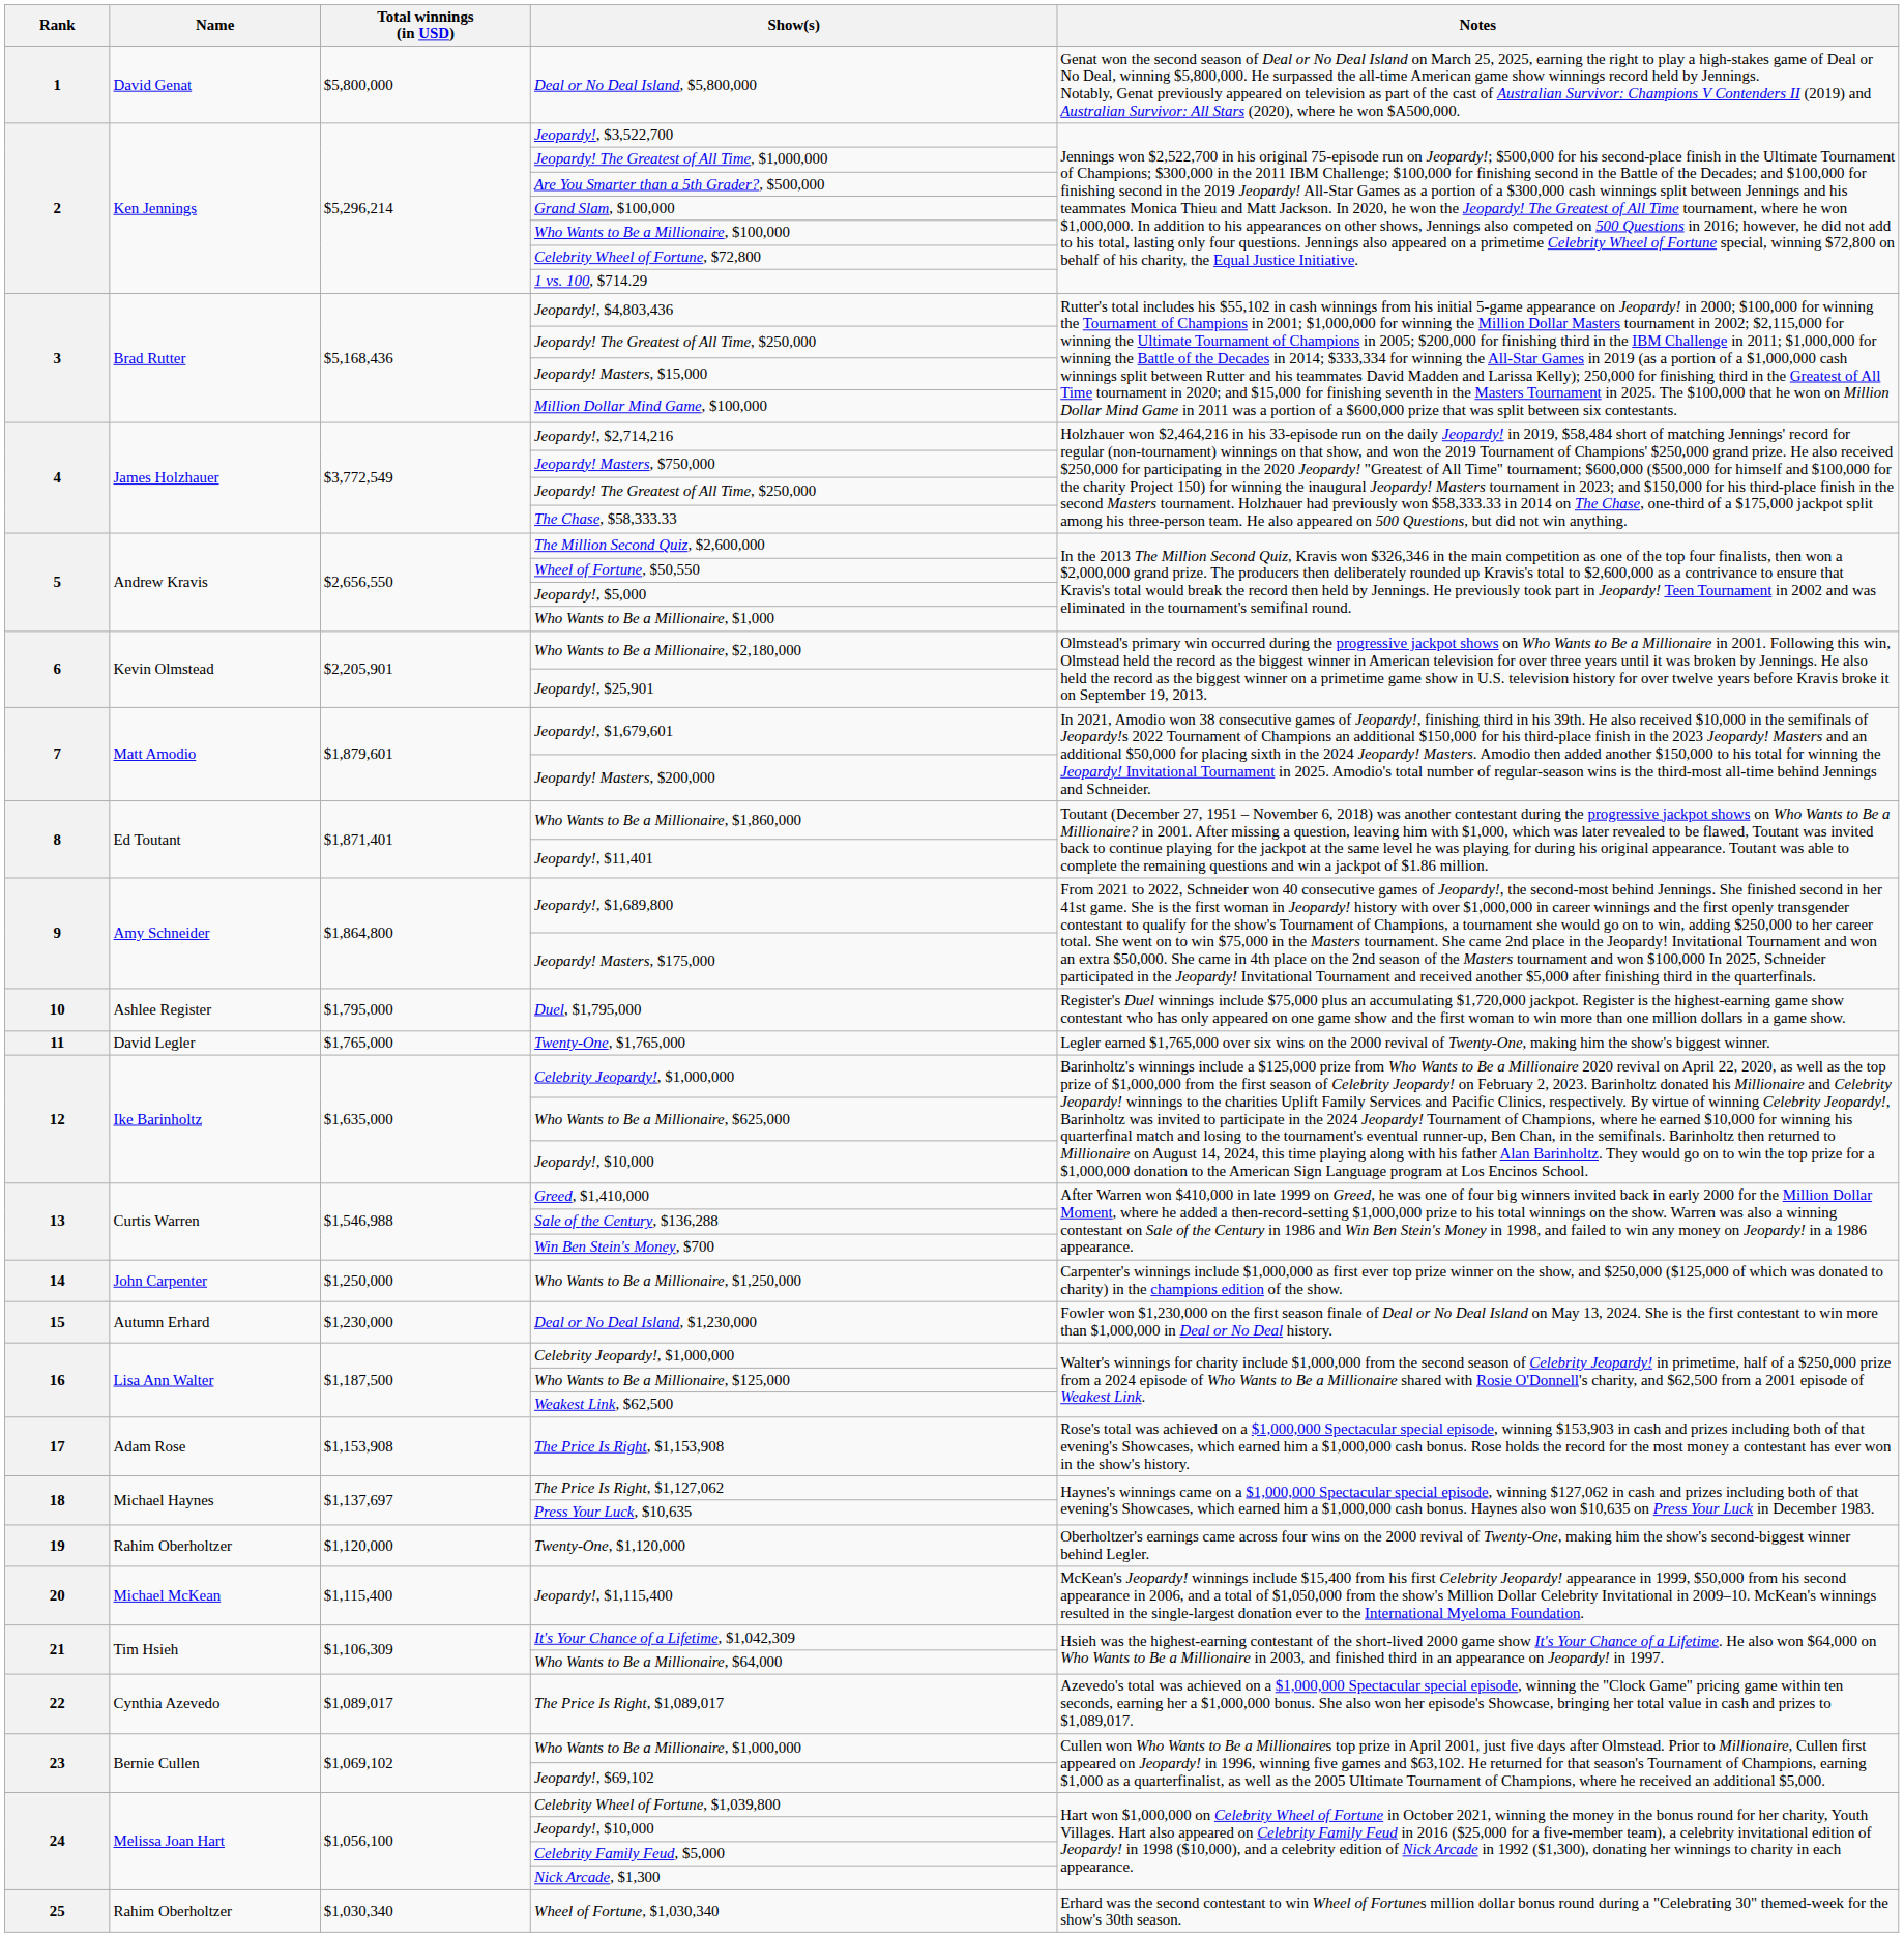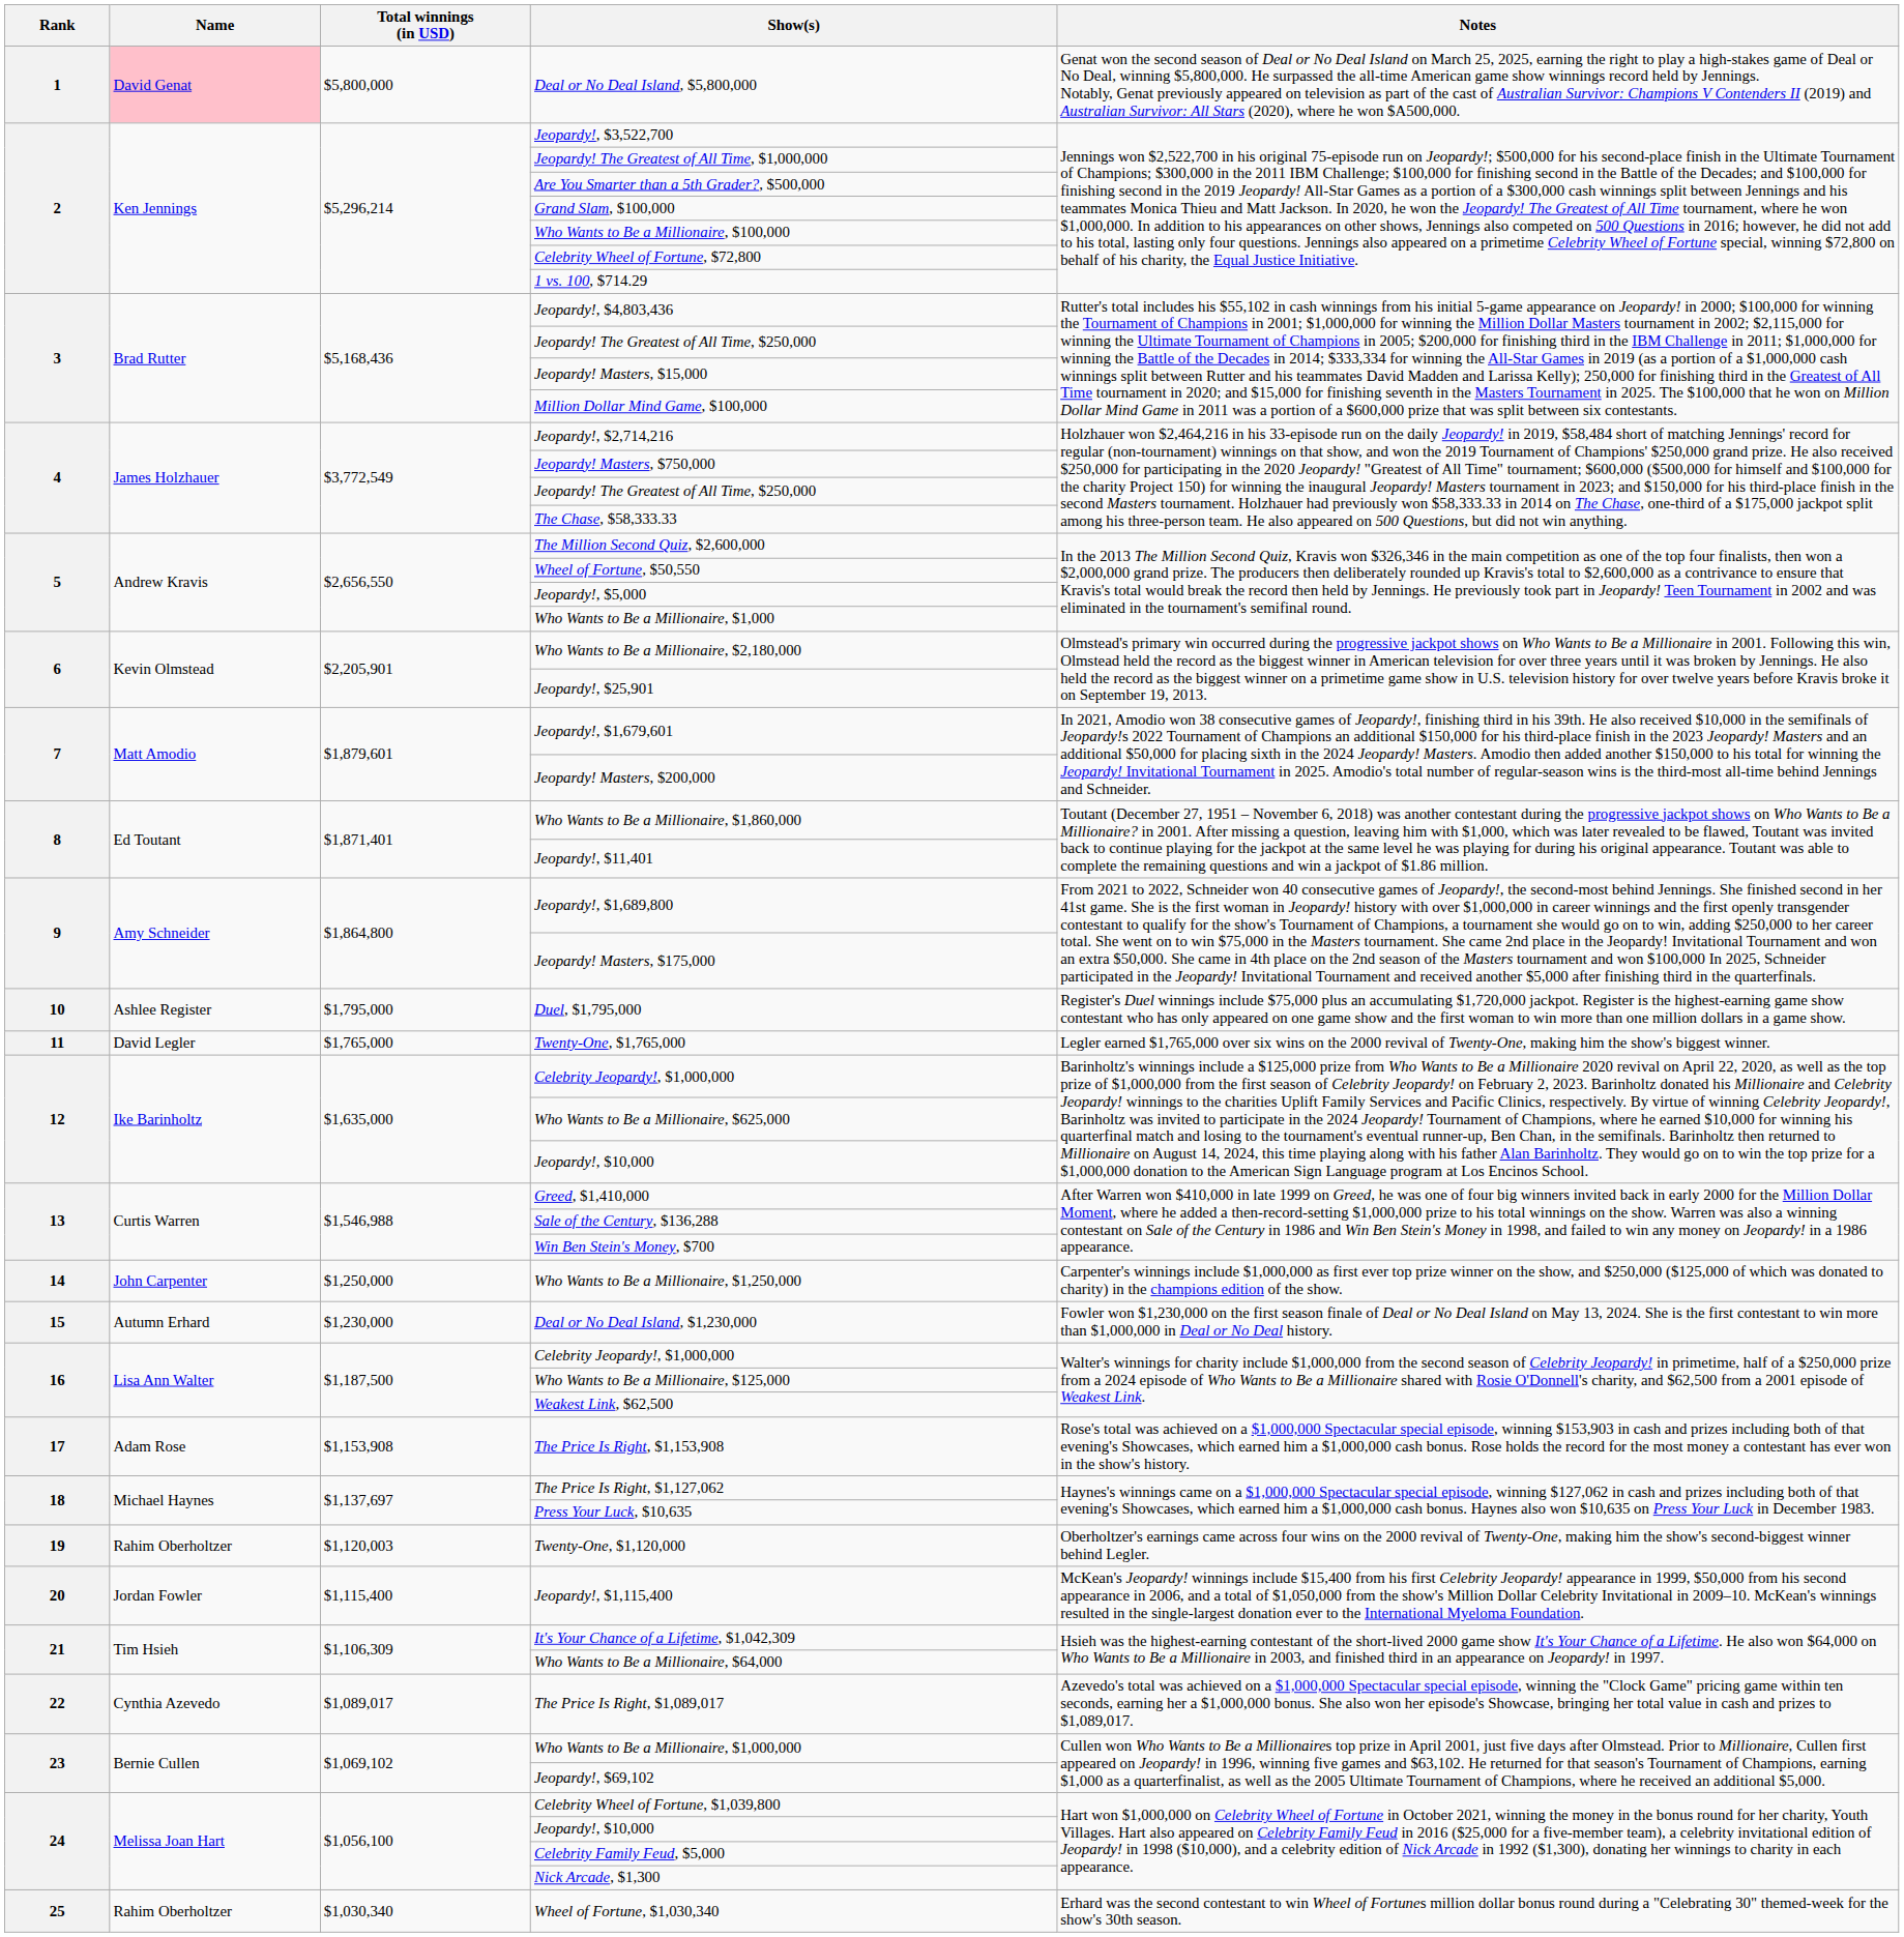Deal or No Deal Island, $5,800,000 | Name: no background -> pink background
Twenty-One, $1,120,000 | Total winnings (in USD): $1,120,000 -> $1,120,003
Jeopardy!, $1,115,400 | Name: Michael McKean -> Jordan Fowler
